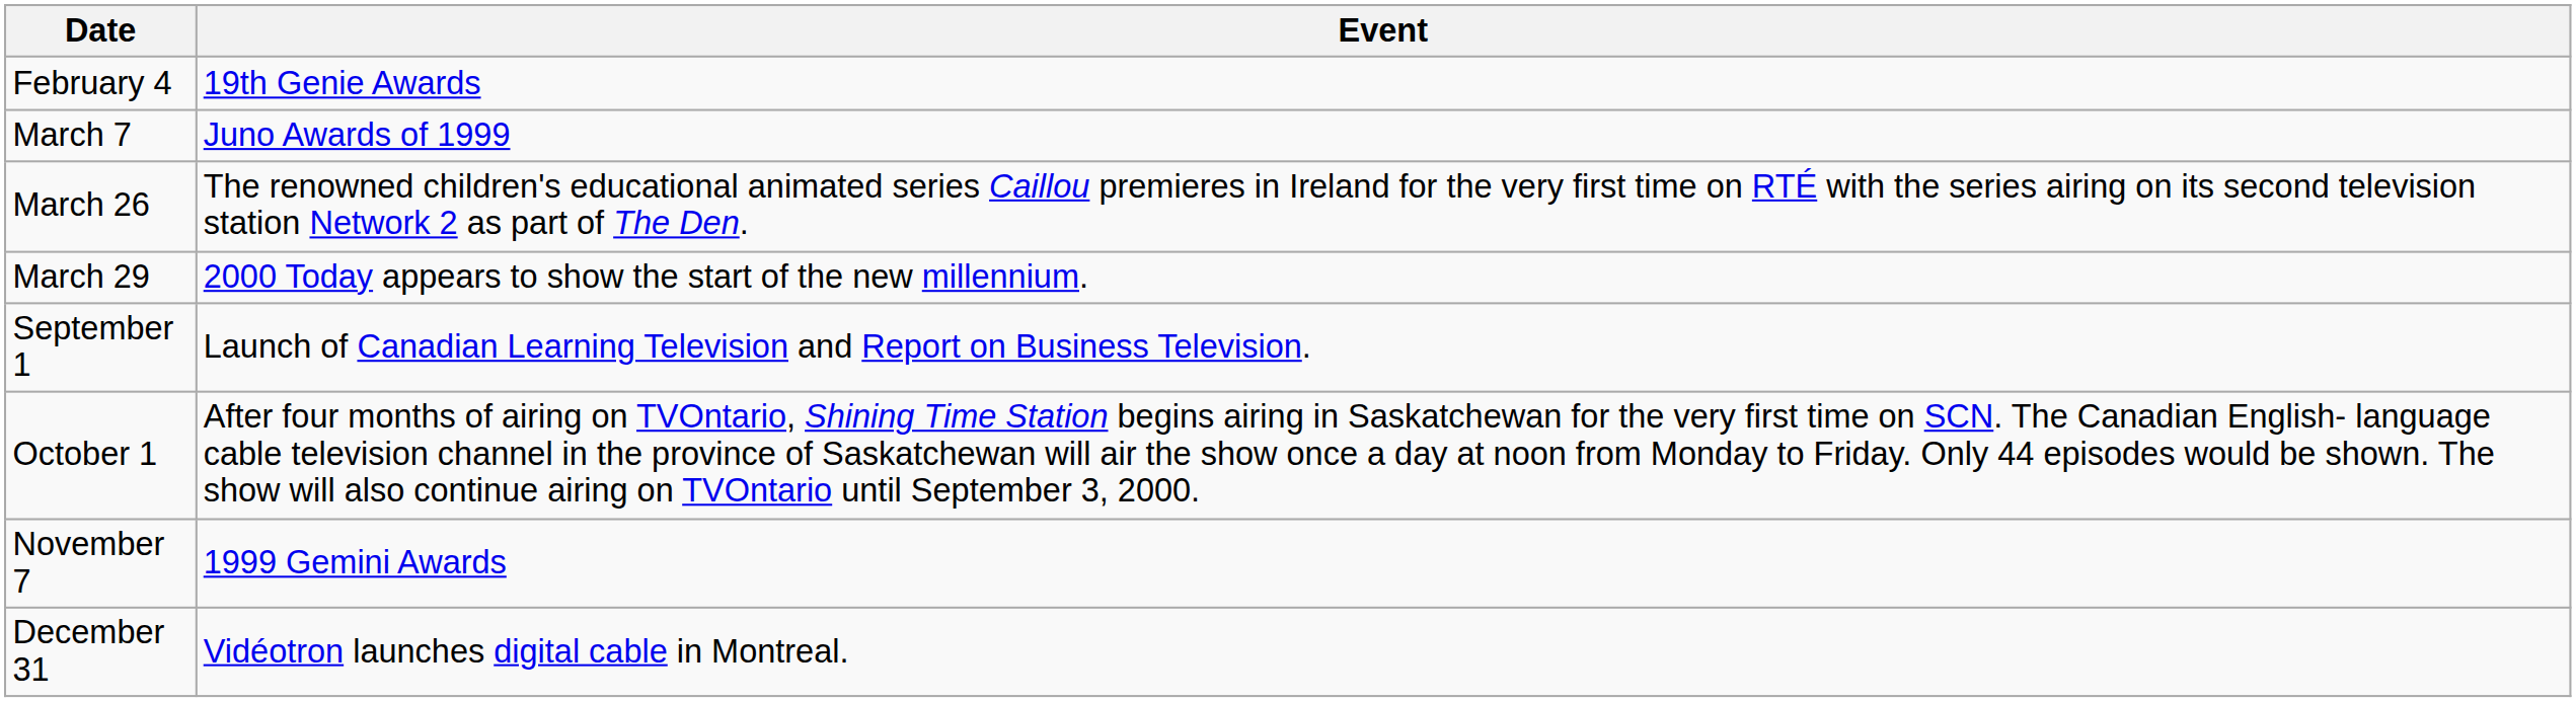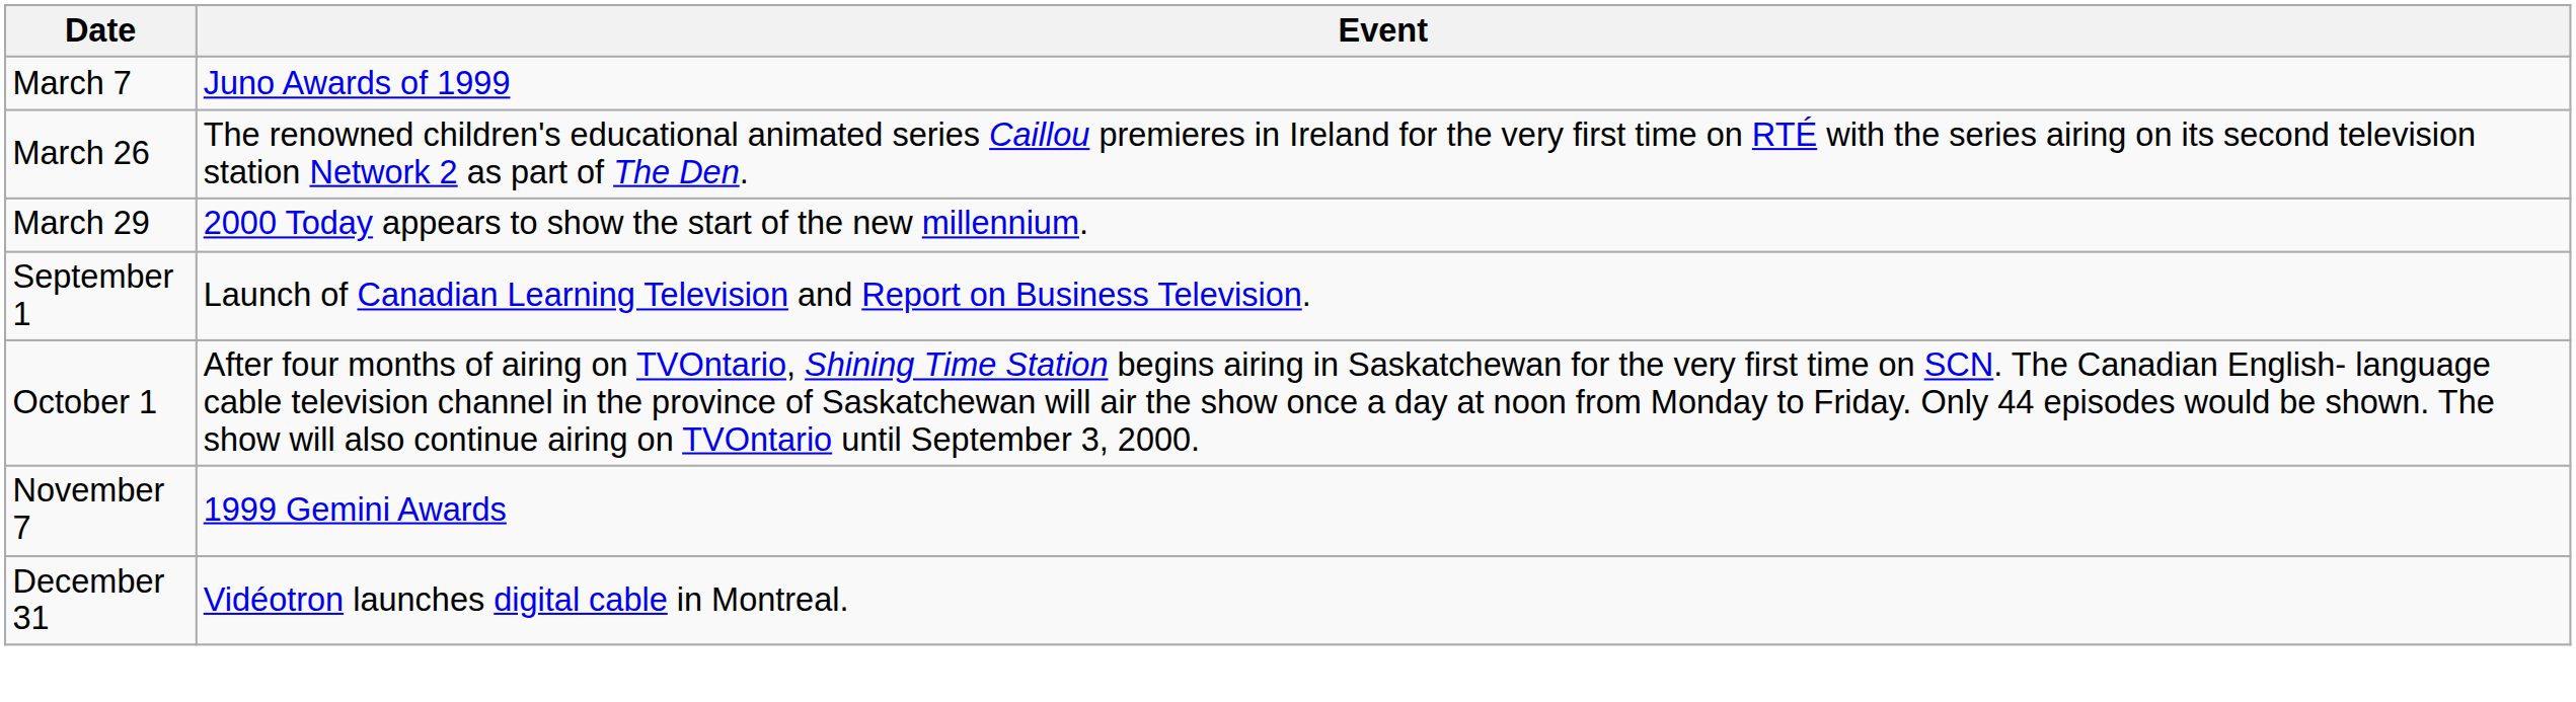- row: February 4 | 19th Genie Awards
